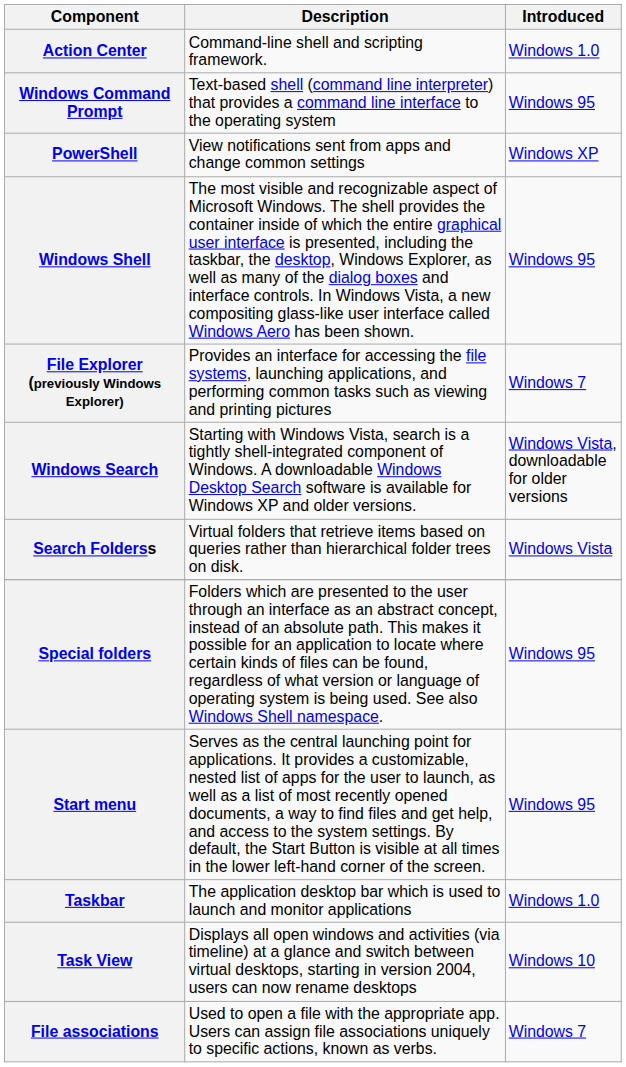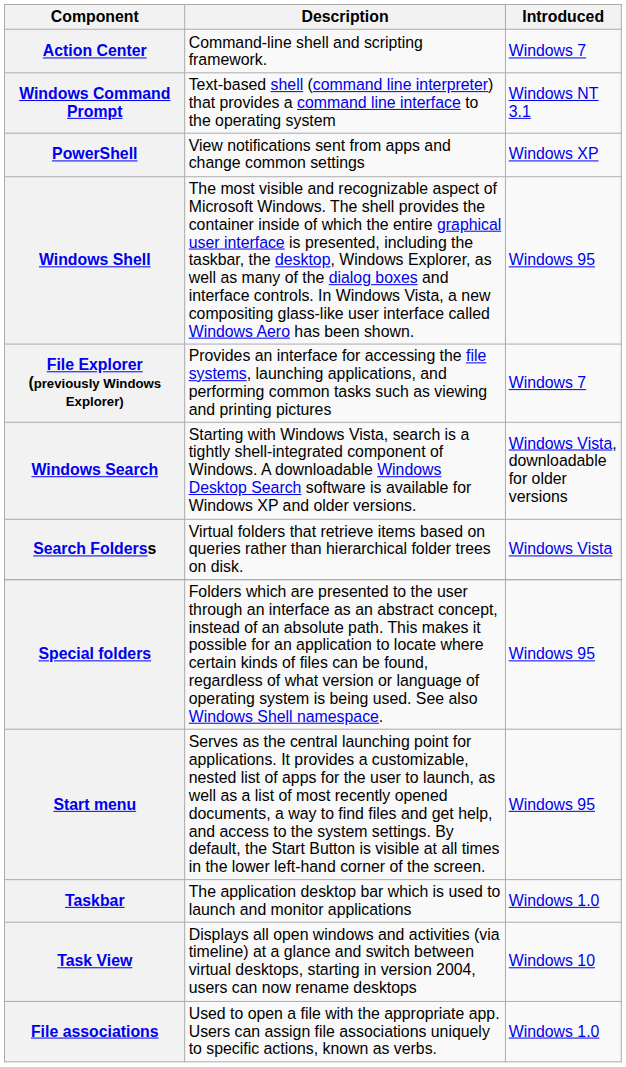Action Center | Introduced: Windows 1.0 -> Windows 7
Windows Command Prompt | Introduced: Windows 95 -> Windows NT 3.1
File associations | Introduced: Windows 7 -> Windows 1.0
